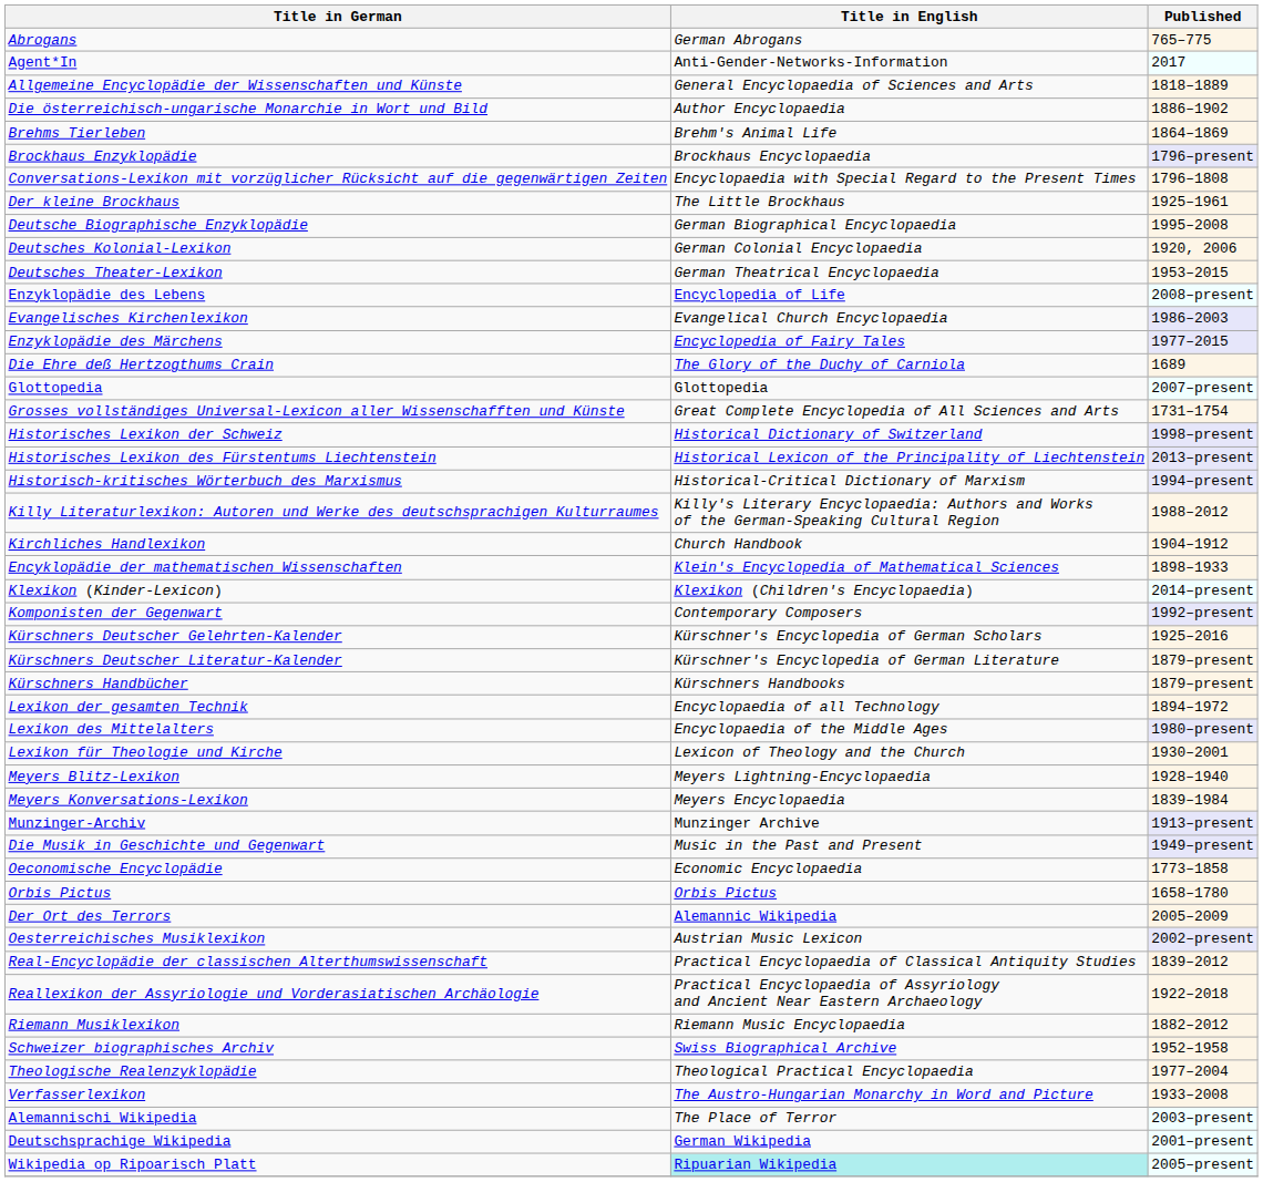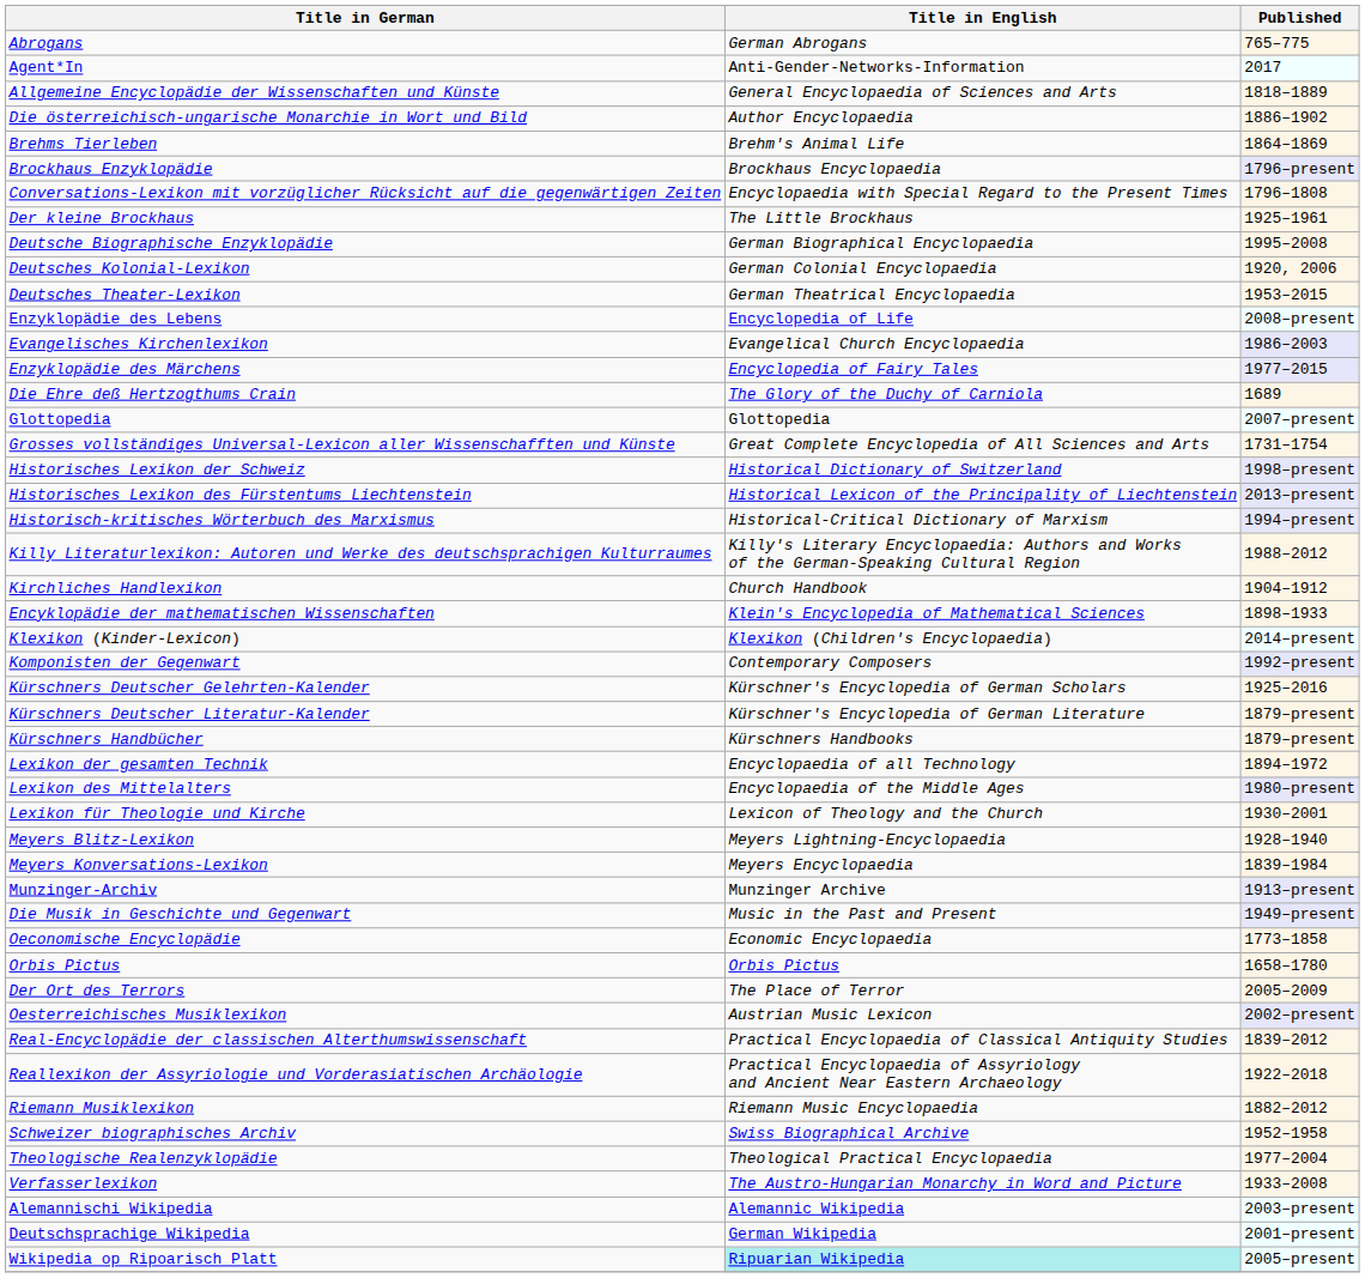Der Ort des Terrors | Title in English: Alemannic Wikipedia -> The Place of Terror
Alemannischi Wikipedia | Title in English: The Place of Terror -> Alemannic Wikipedia
